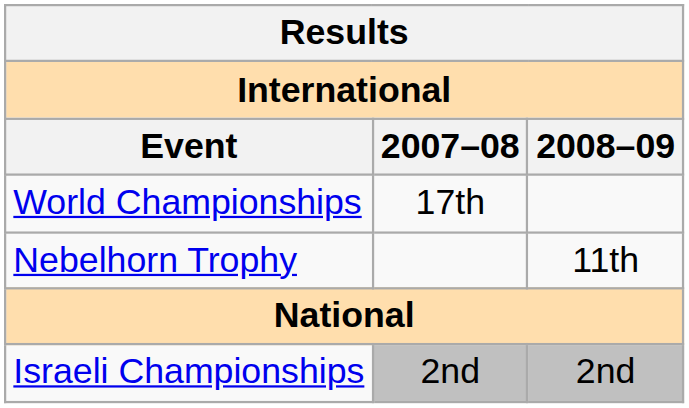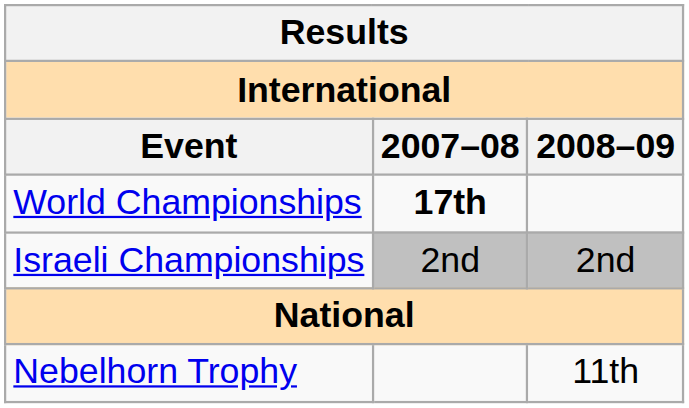World Championships | 2007–08: normal -> bold
rows swapped: Nebelhorn Trophy <-> Israeli Championships
